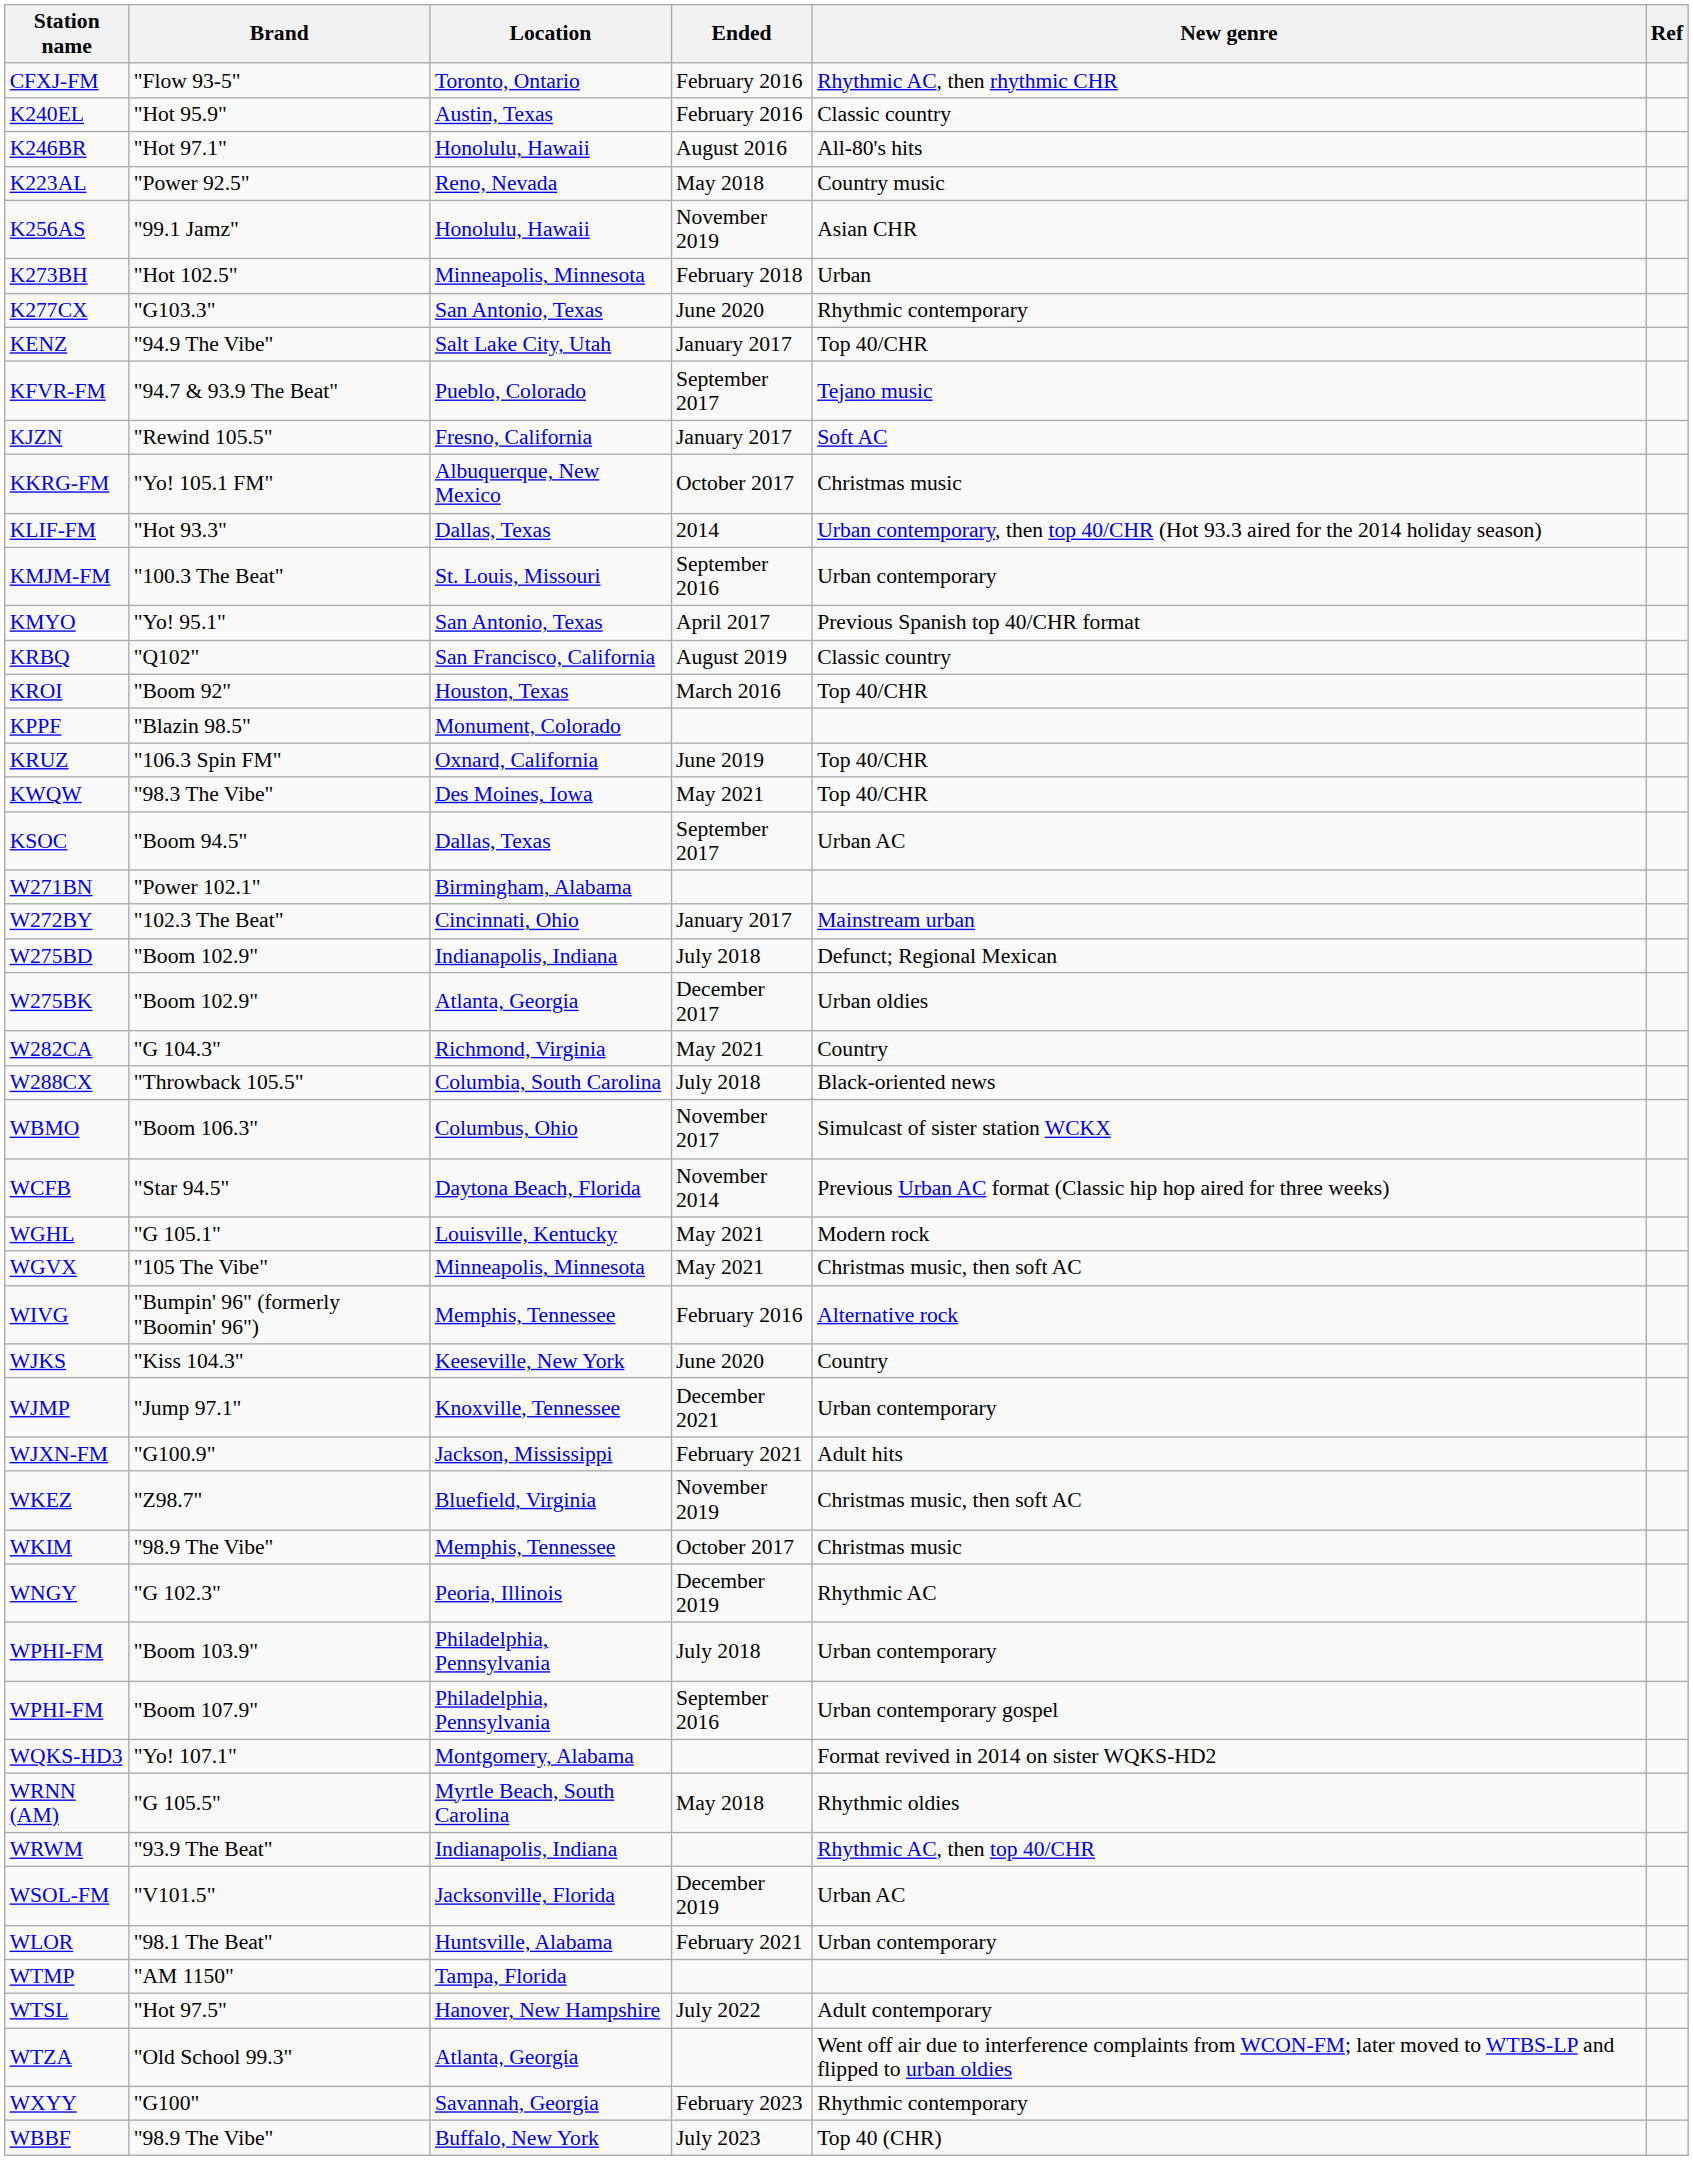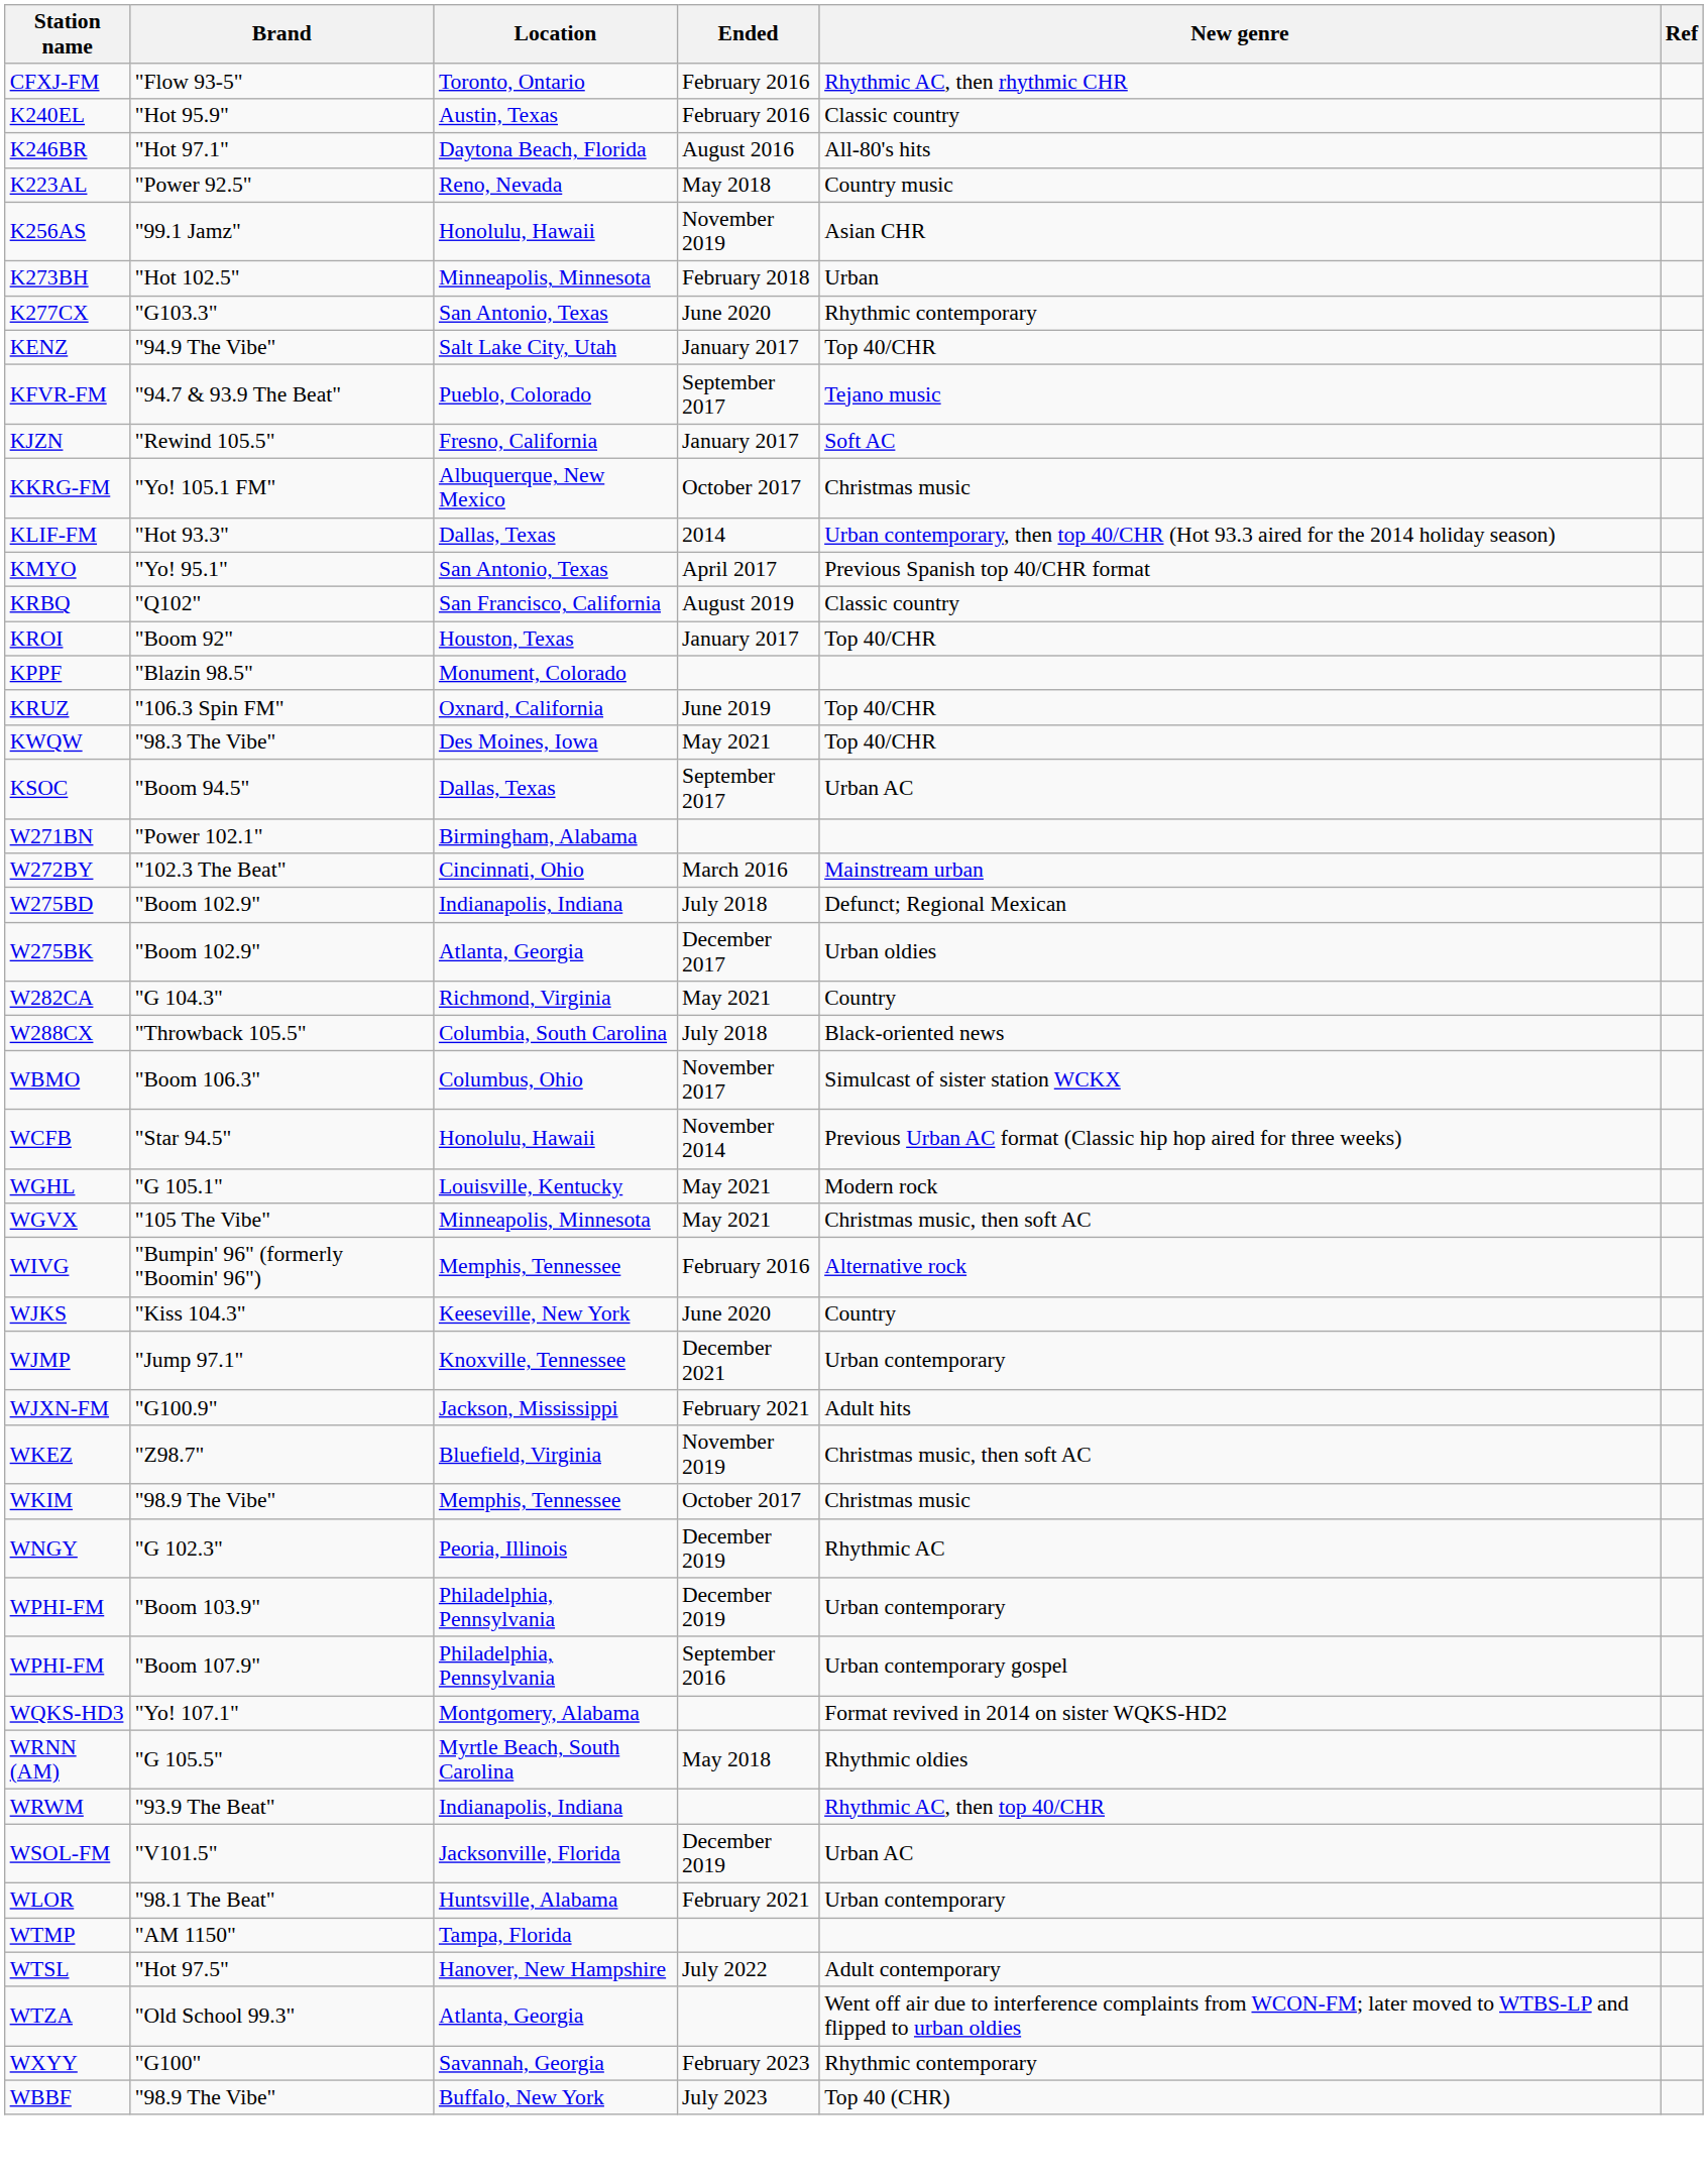K246BR | Location: Honolulu, Hawaii -> Daytona Beach, Florida
- row: KMJM-FM | "100.3 The Beat" | St. Louis, Missouri | September 2016 | Urban contemporary
KROI | Ended: March 2016 -> January 2017
W272BY | Ended: January 2017 -> March 2016
WCFB | Location: Daytona Beach, Florida -> Honolulu, Hawaii
WPHI-FM / "Boom 103.9" | Ended: July 2018 -> December 2019
